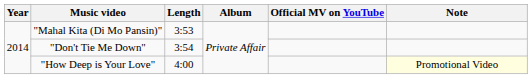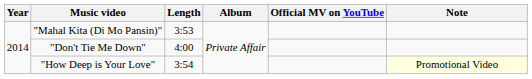"Don't Tie Me Down" | Length: 3:54 -> 4:00
"How Deep is Your Love" | Length: 4:00 -> 3:54
